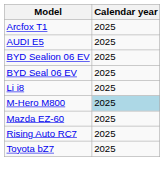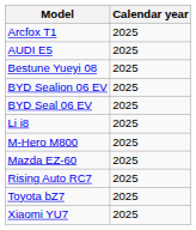+ row: Bestune Yueyi 08 | 2025
M-Hero M800 | Calendar year: lightblue background -> no background
+ row: Xiaomi YU7 | 2025
